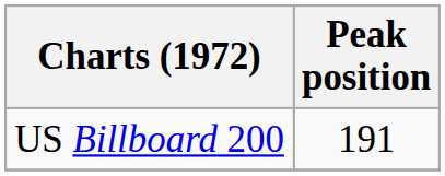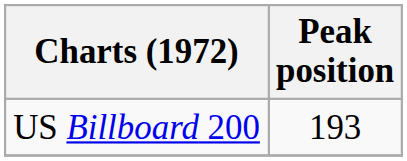US Billboard 200 | Peak position: 191 -> 193
